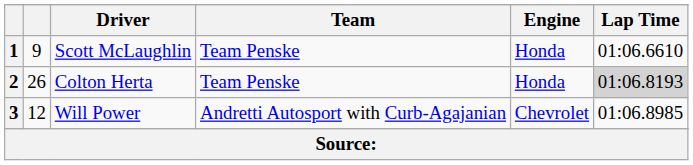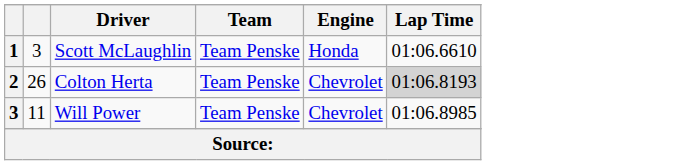Scott McLaughlin | column 2: 9 -> 3
Colton Herta | Engine: Honda -> Chevrolet
Will Power | column 2: 12 -> 11
Will Power | Team: Andretti Autosport with Curb-Agajanian -> Team Penske
